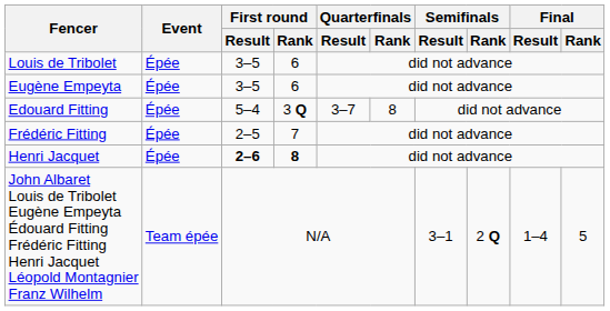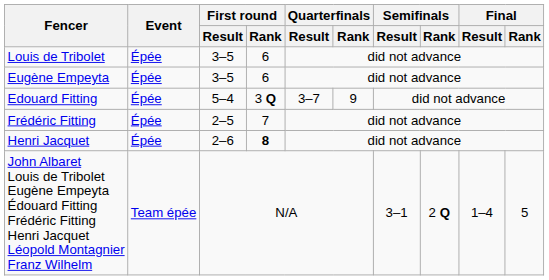Edouard Fitting | Quarterfinals / Rank: 8 -> 9
Henri Jacquet | First round / Result: bold -> normal
